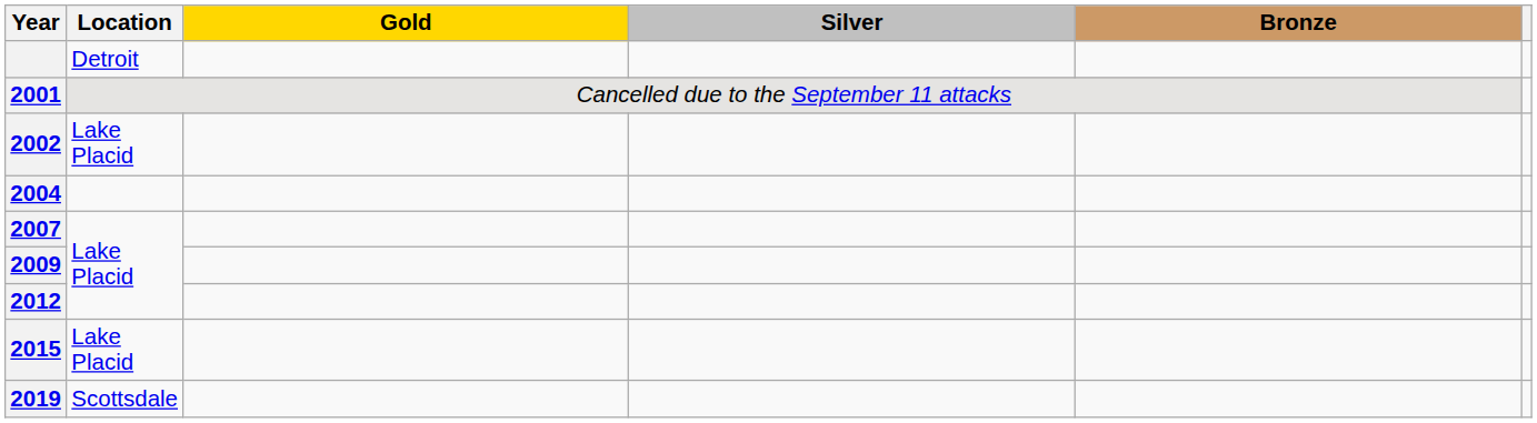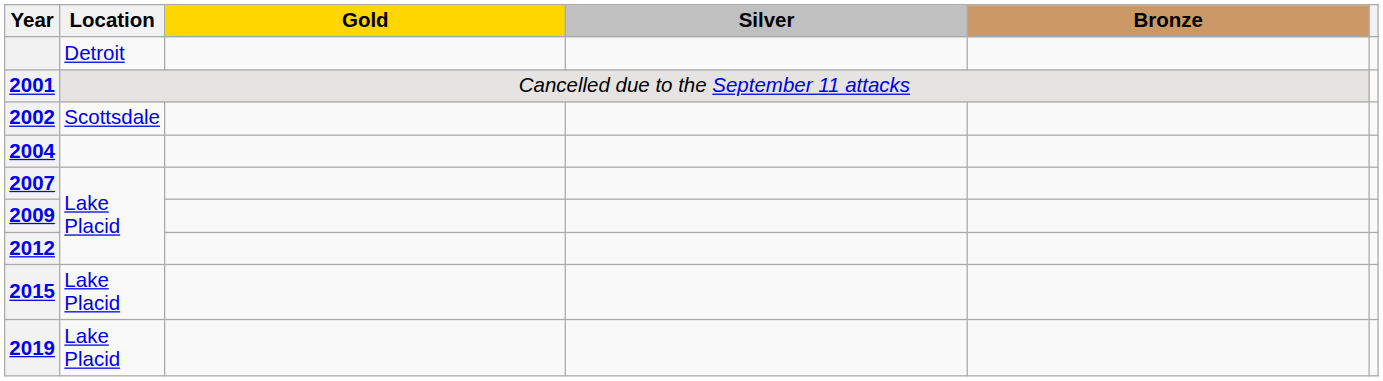2002 | Location: Lake Placid -> Scottsdale
2019 | Location: Scottsdale -> Lake Placid
